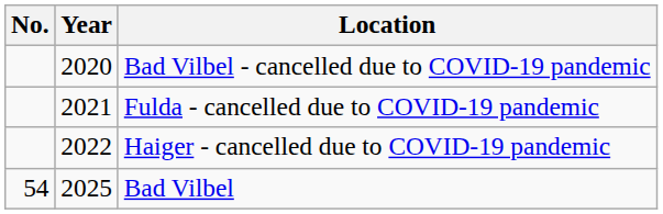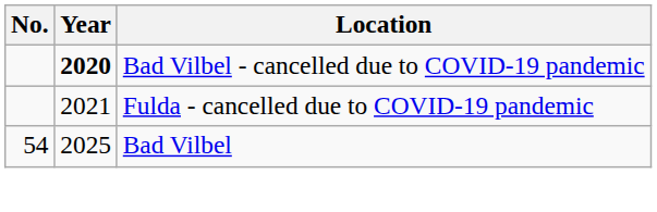Bad Vilbel - cancelled due to COVID-19 pandemic | Year: normal -> bold
- row: 2022 | Haiger - cancelled due to COVID-19 pandemic
